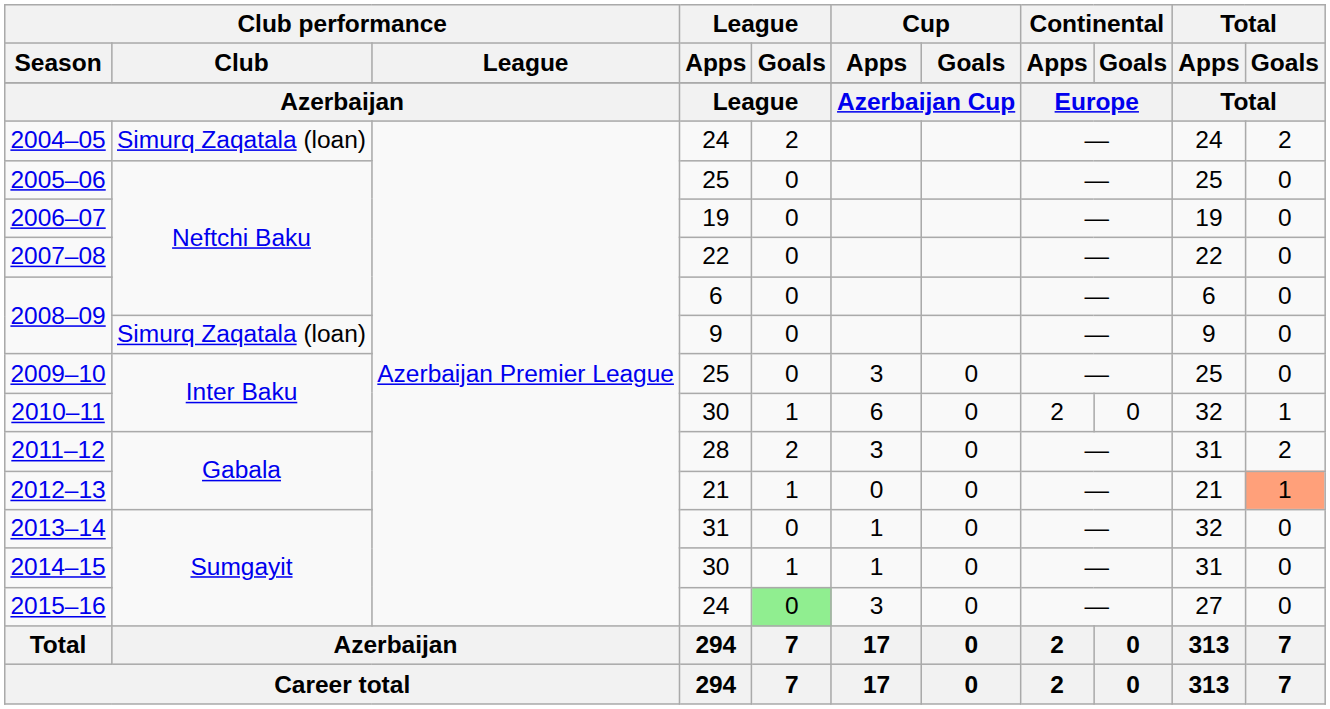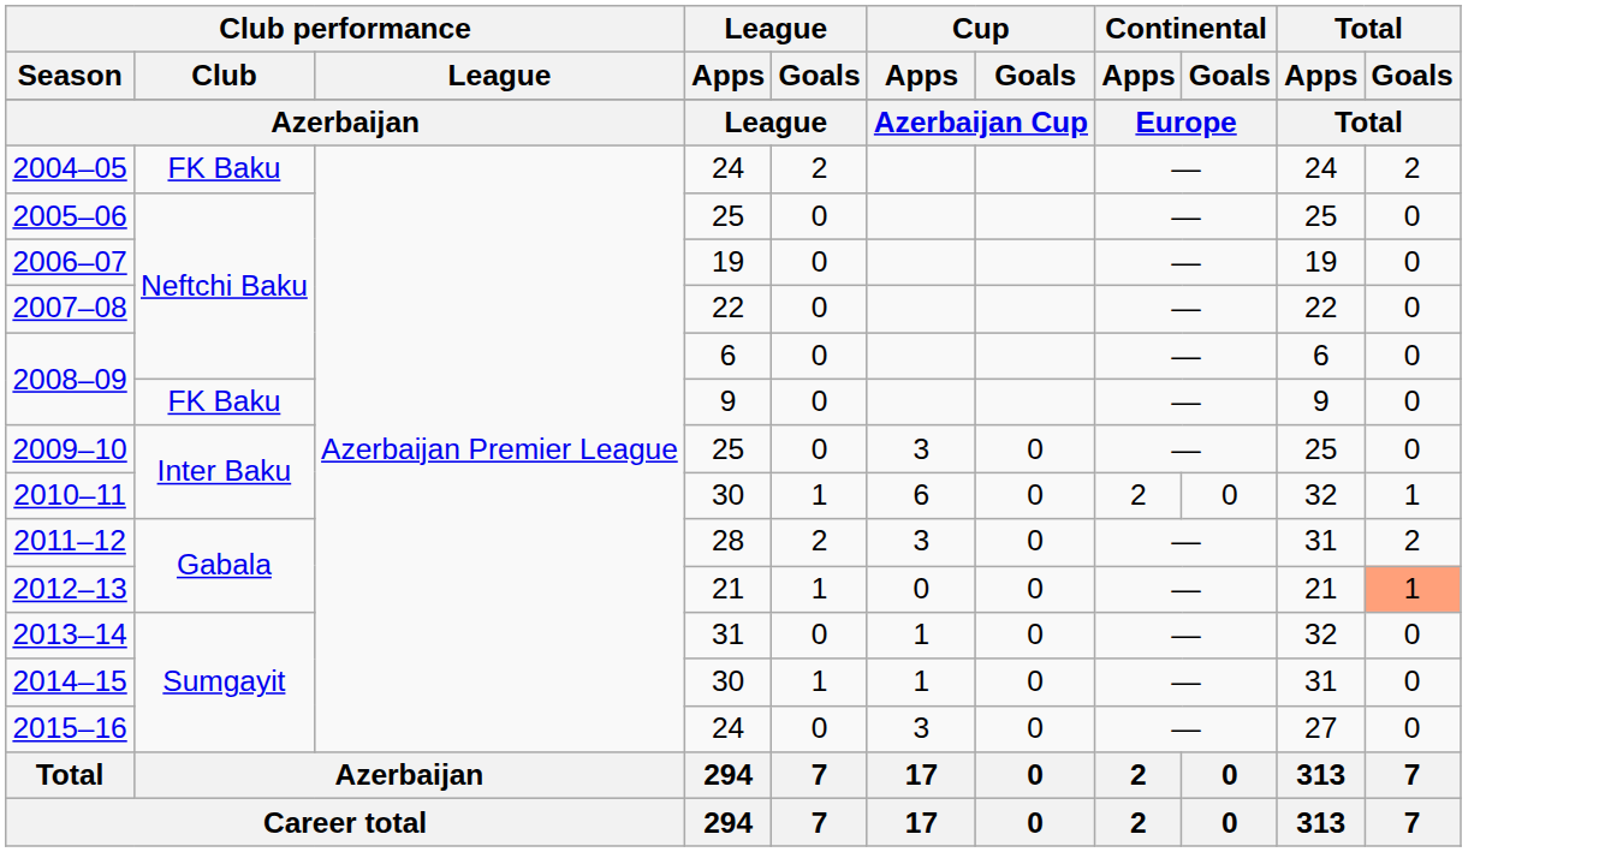2004–05 | Club performance / Club: Simurq Zaqatala (loan) -> FK Baku
2008–09 / 9 | Club performance / Club: Simurq Zaqatala (loan) -> FK Baku
2015–16 | League / Goals: lightgreen background -> no background
